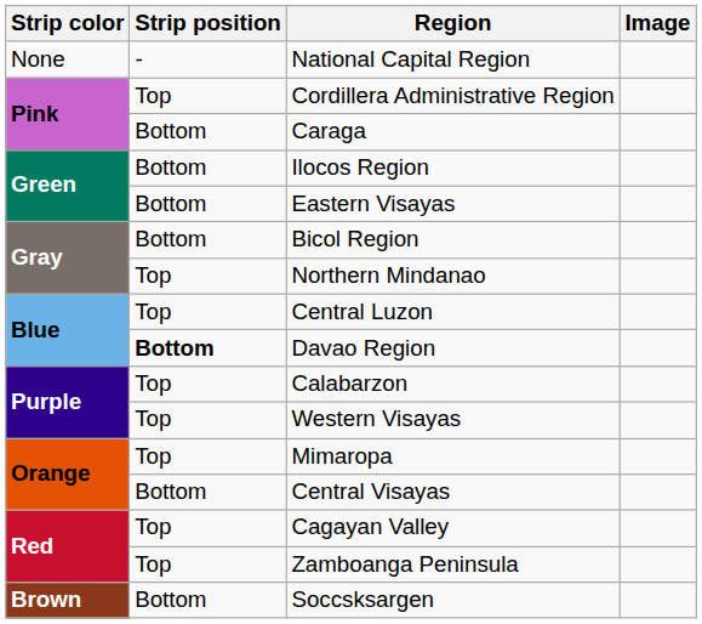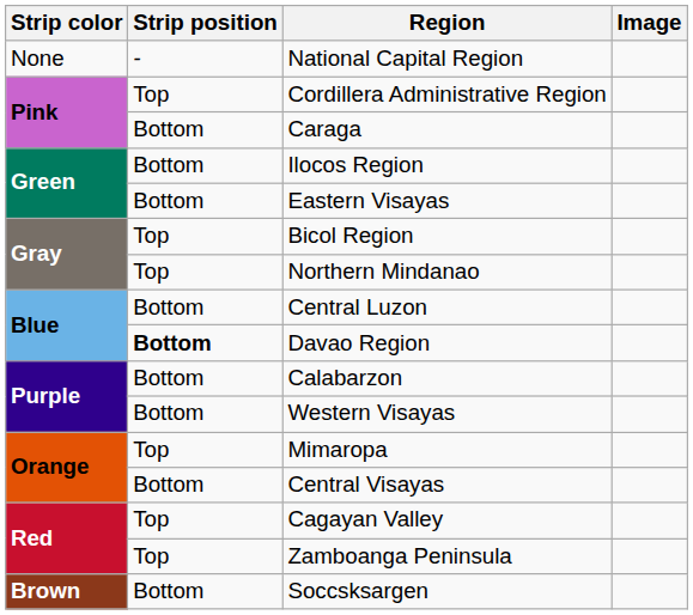Bicol Region | Strip position: Bottom -> Top
Central Luzon | Strip position: Top -> Bottom
Calabarzon | Strip position: Top -> Bottom
Western Visayas | Strip position: Top -> Bottom
